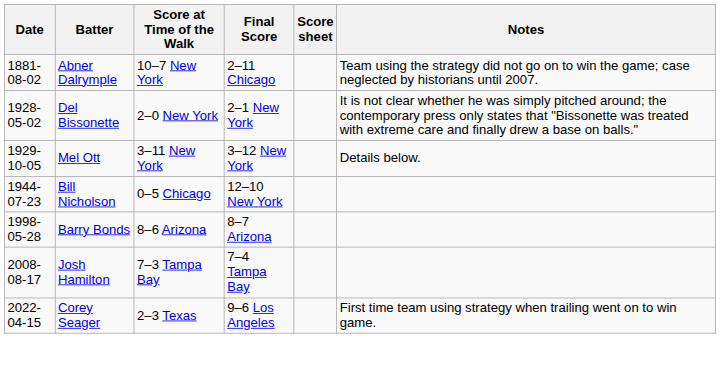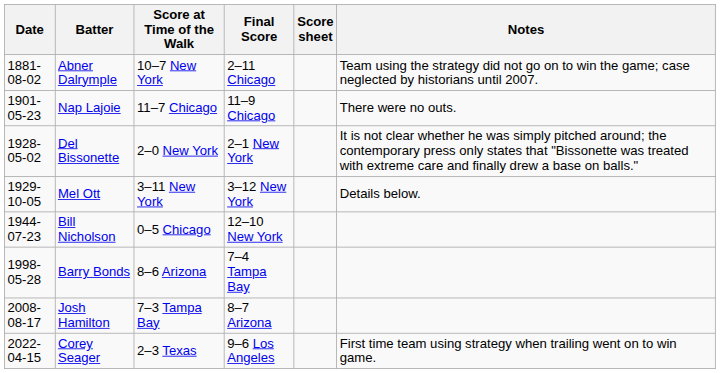+ row: 1901-05-23 | Nap Lajoie | 11–7 Chicago | 11–9 Chicago | There were no outs.
Barry Bonds | Final Score: 8–7 Arizona -> 7–4 Tampa Bay
Josh Hamilton | Final Score: 7–4 Tampa Bay -> 8–7 Arizona
